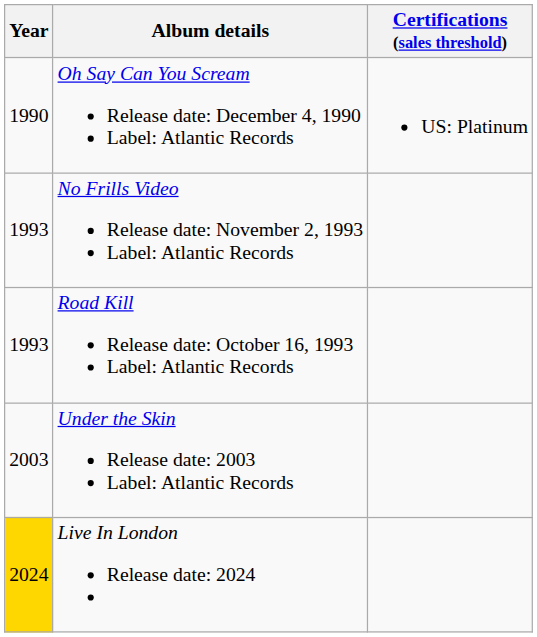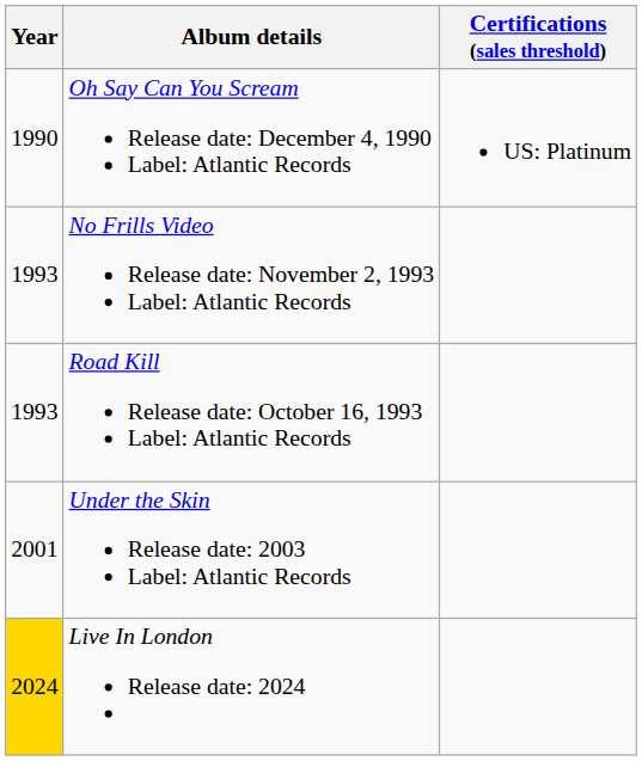Under the Skin Release date: 2003 Label: Atlantic Records | Year: 2003 -> 2001
